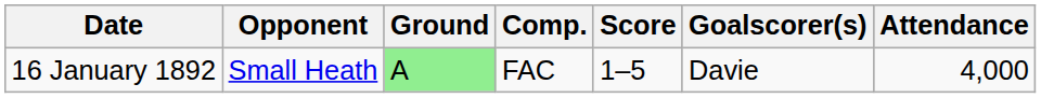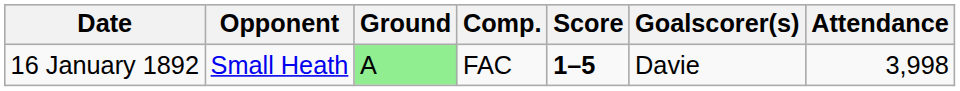16 January 1892 | Score: normal -> bold
16 January 1892 | Attendance: 4,000 -> 3,998
